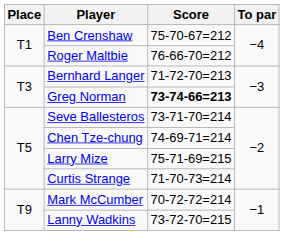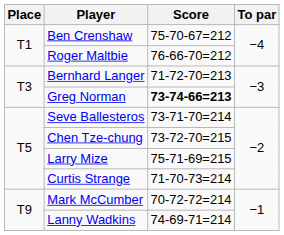Chen Tze-chung | Score: 74-69-71=214 -> 73-72-70=215
Lanny Wadkins | Score: 73-72-70=215 -> 74-69-71=214
